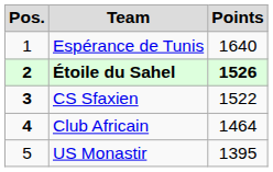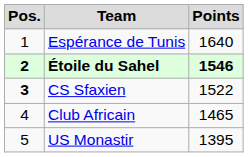Étoile du Sahel | Points: 1526 -> 1546
Club Africain | Pos.: bold -> normal
Club Africain | Points: 1464 -> 1465
